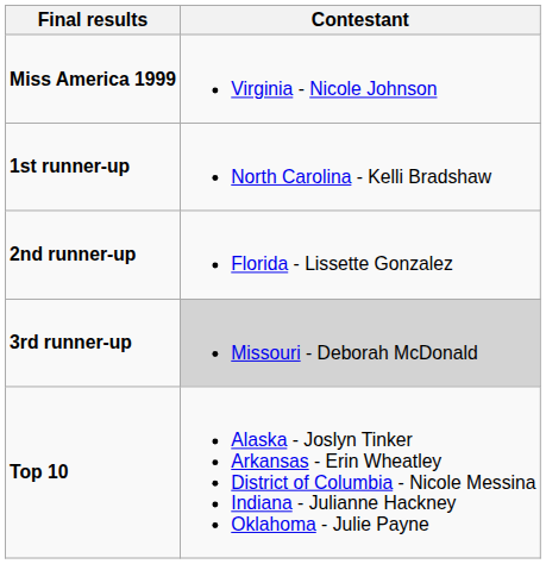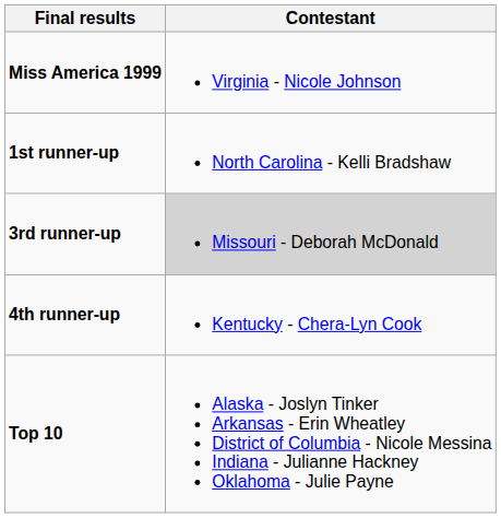- row: 2nd runner-up | Florida - Lissette Gonzalez
+ row: 4th runner-up | Kentucky - Chera-Lyn Cook
